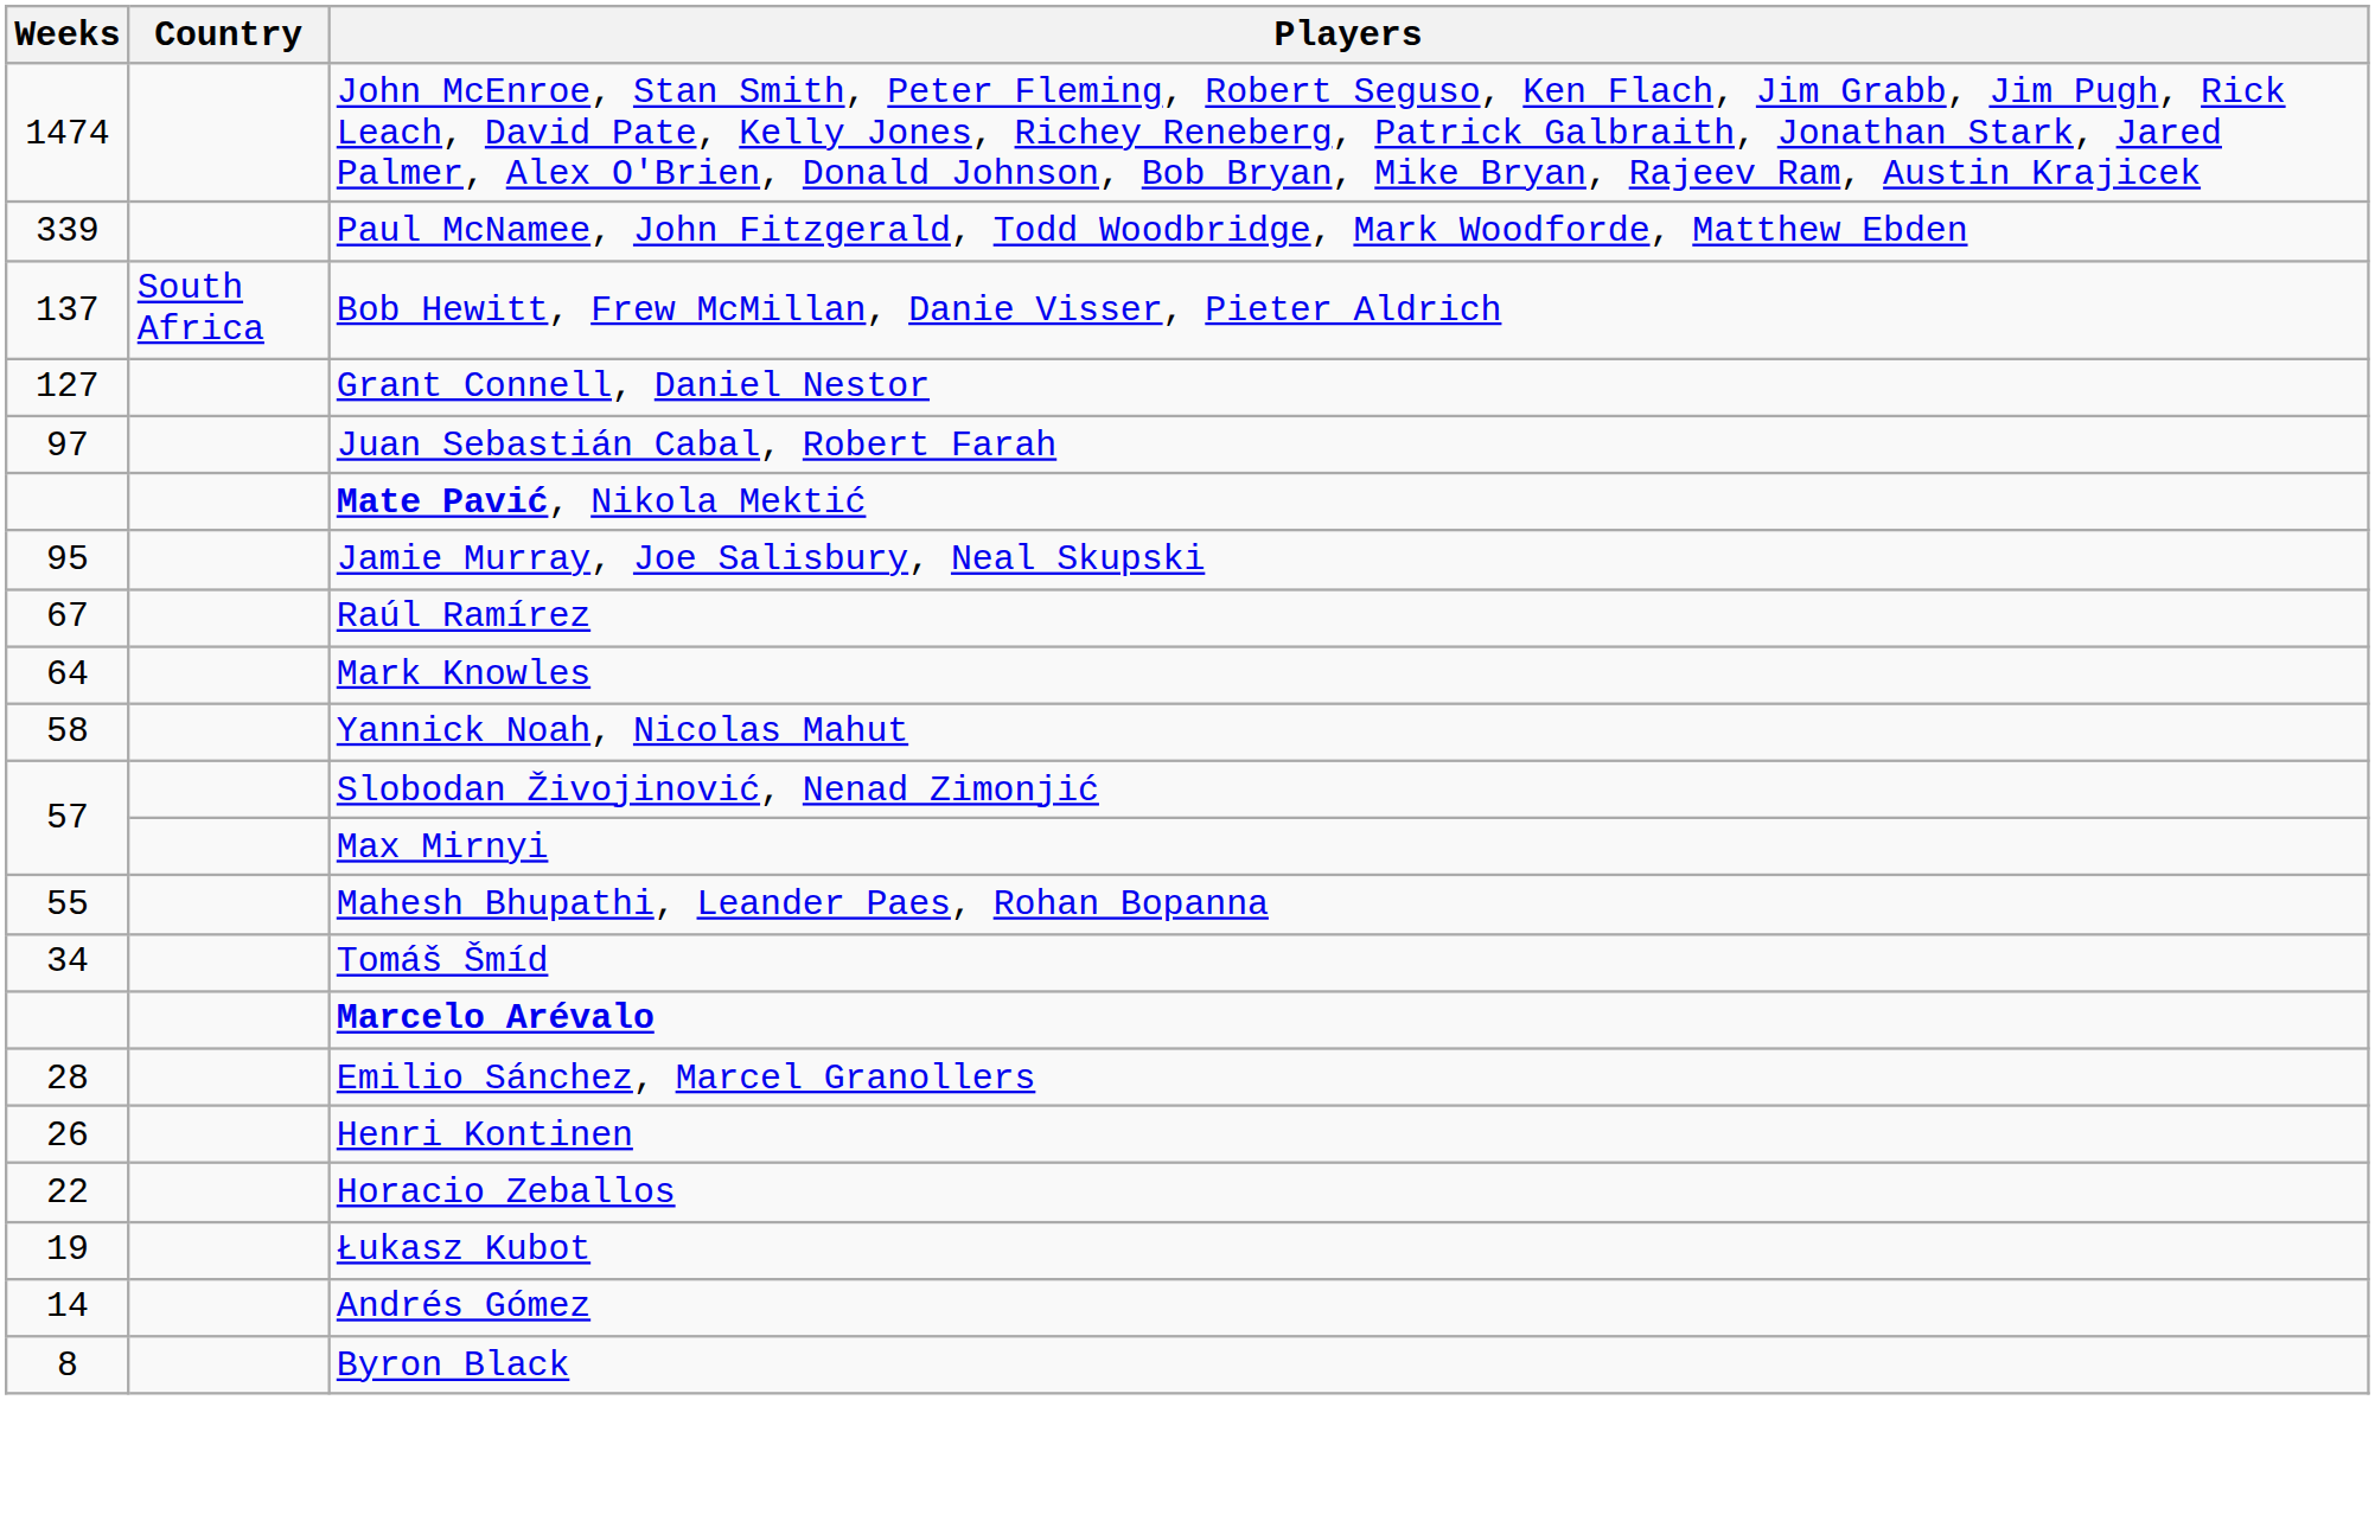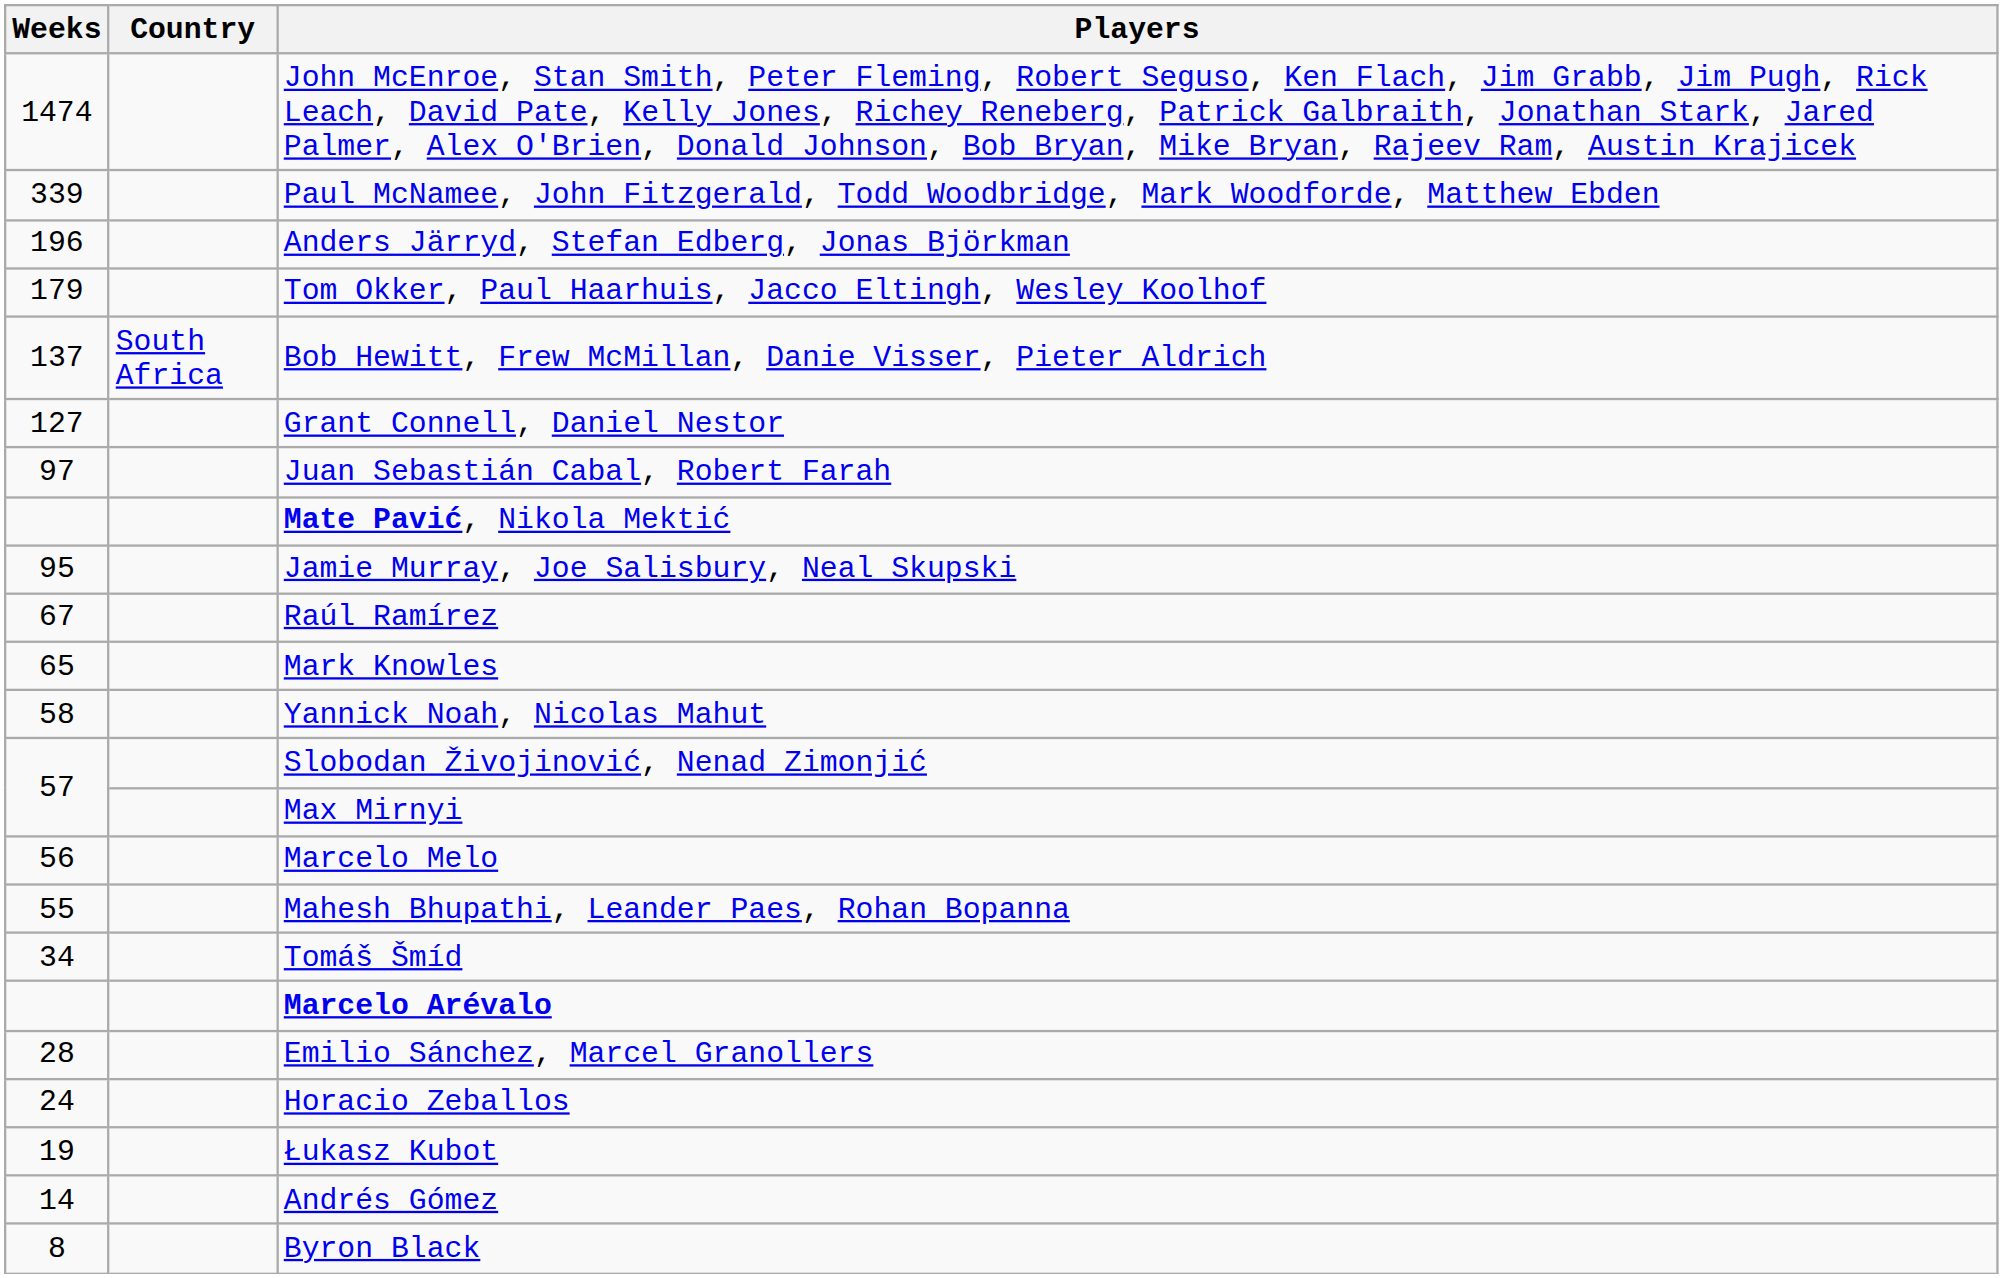+ row: 196 | Anders Järryd, Stefan Edberg, Jonas Björkman
+ row: 179 | Tom Okker, Paul Haarhuis, Jacco Eltingh, Wesley Koolhof
Mark Knowles | Weeks: 64 -> 65
+ row: 56 | Marcelo Melo
- row: 26 | Henri Kontinen
Horacio Zeballos | Weeks: 22 -> 24
